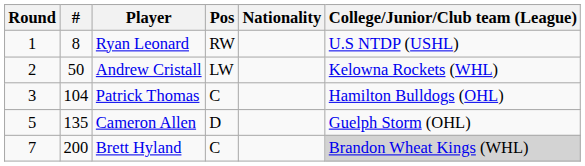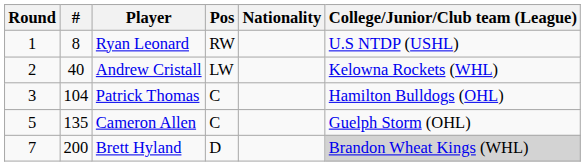Andrew Cristall | #: 50 -> 40
Cameron Allen | Pos: D -> C
Brett Hyland | Pos: C -> D
